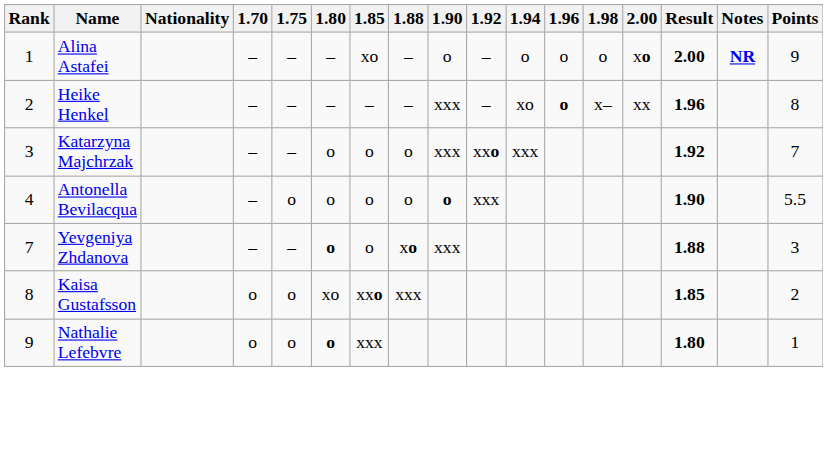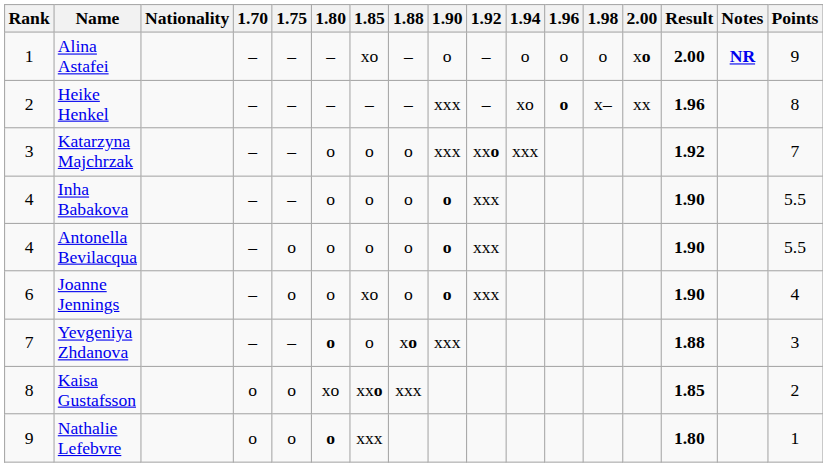+ row: 4 | Inha Babakova | – | – | o | o | o | o | xxx | 1.90 | 5.5
+ row: 6 | Joanne Jennings | – | o | o | xo | o | o | xxx | 1.90 | 4
